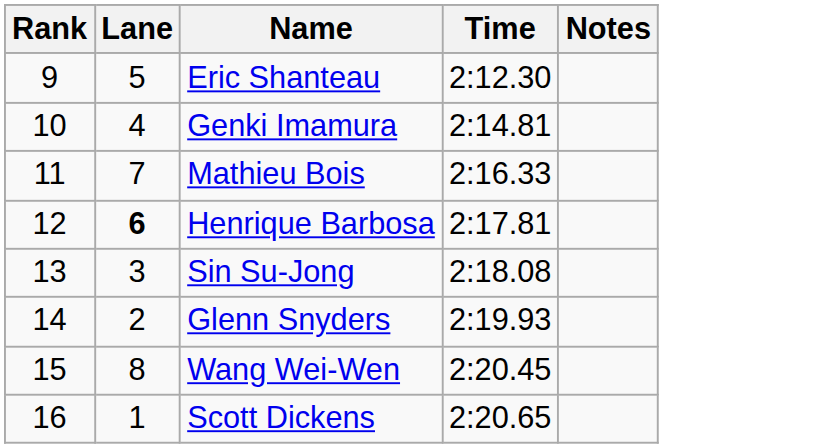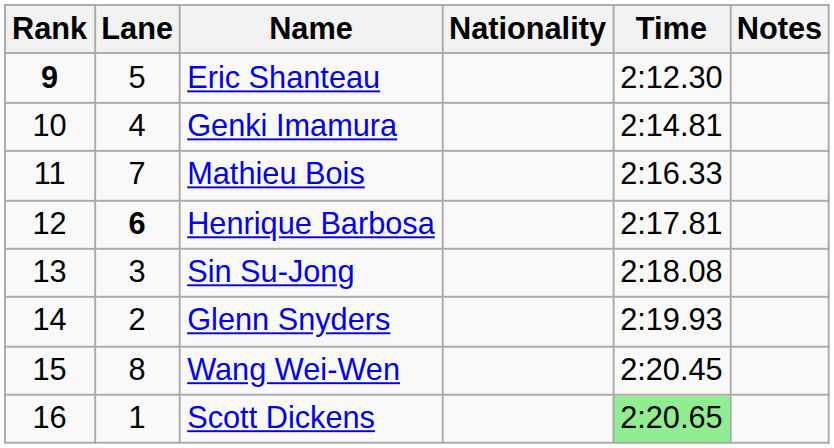+ column: Nationality
Eric Shanteau | Rank: normal -> bold
Scott Dickens | Time: no background -> lightgreen background
